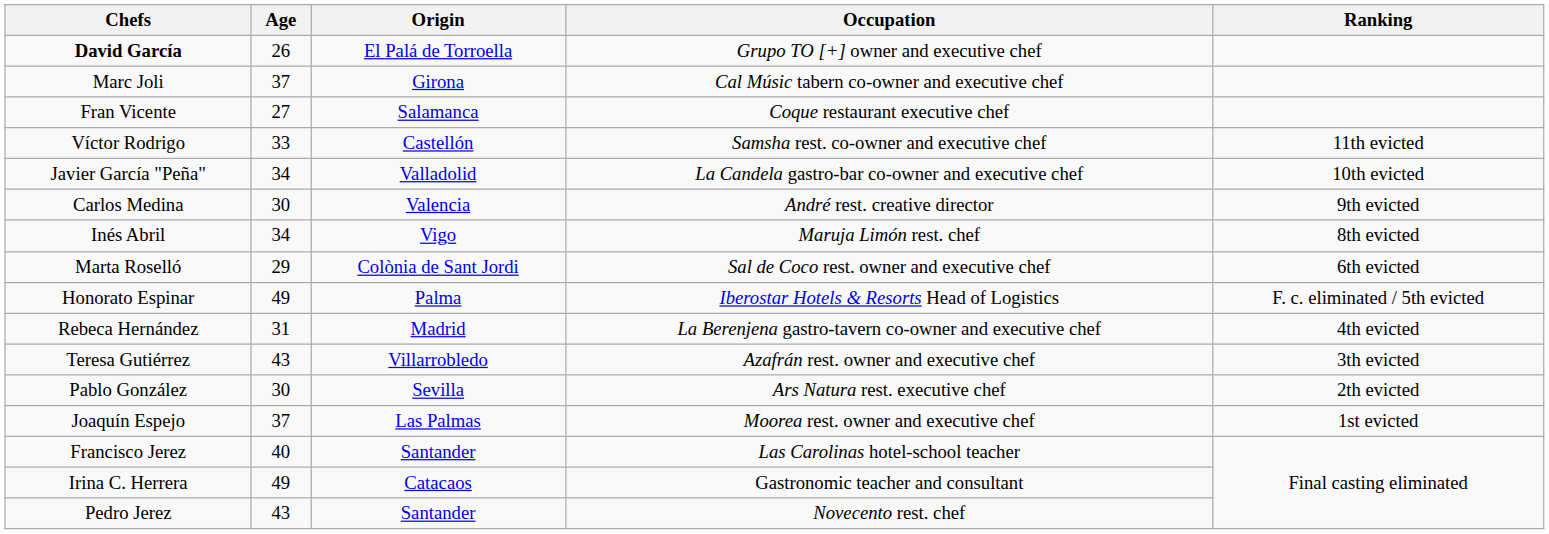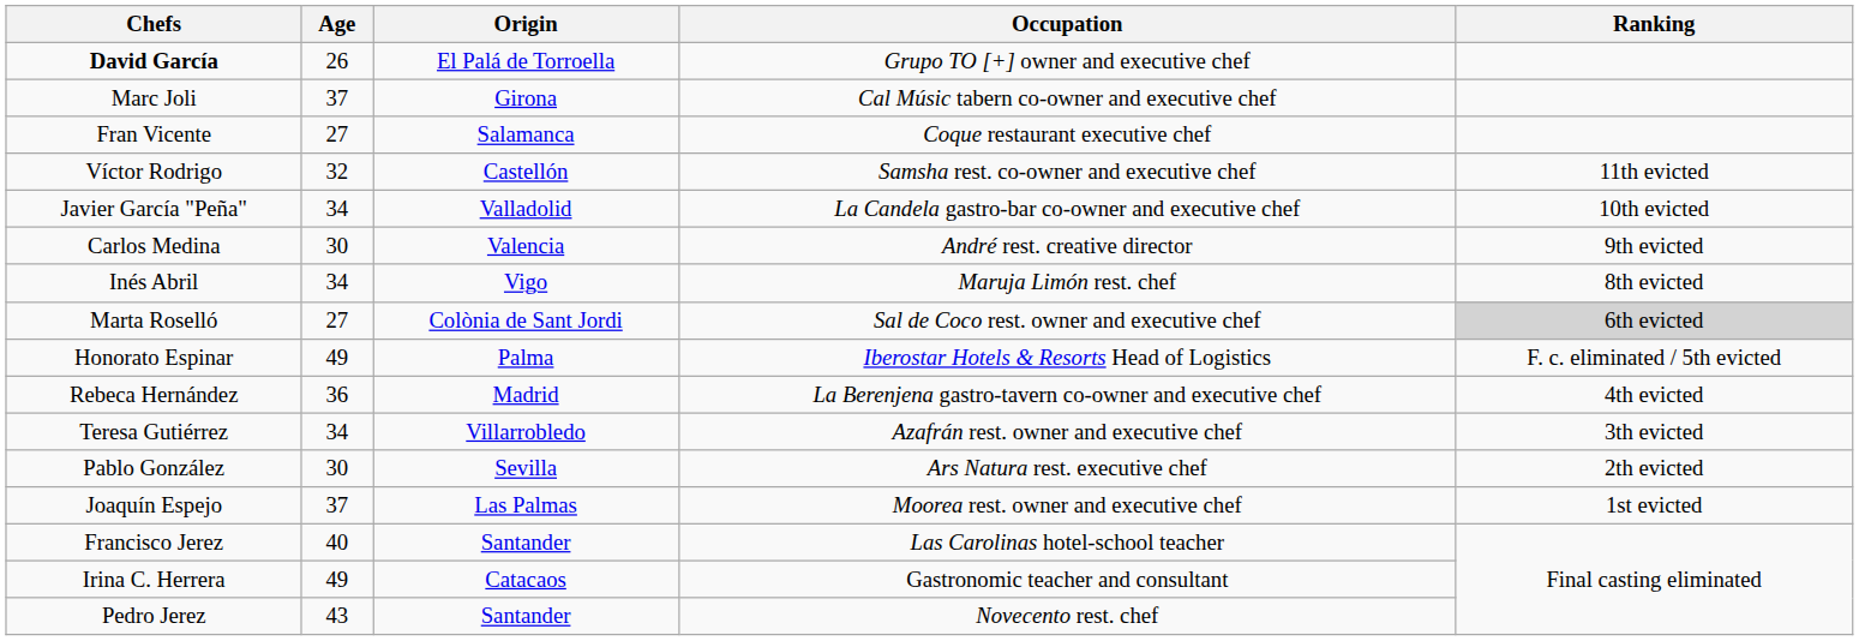Víctor Rodrigo | Age: 33 -> 32
Marta Roselló | Age: 29 -> 27
Marta Roselló | Ranking: no background -> lightgrey background
Rebeca Hernández | Age: 31 -> 36
Teresa Gutiérrez | Age: 43 -> 34
